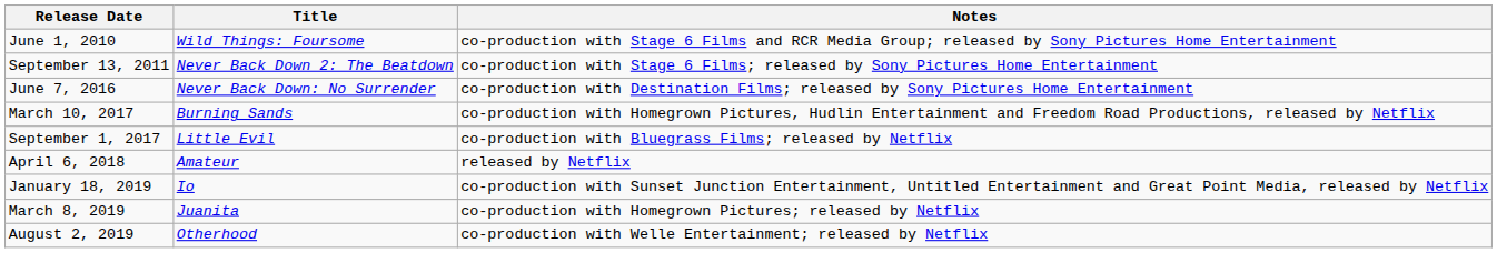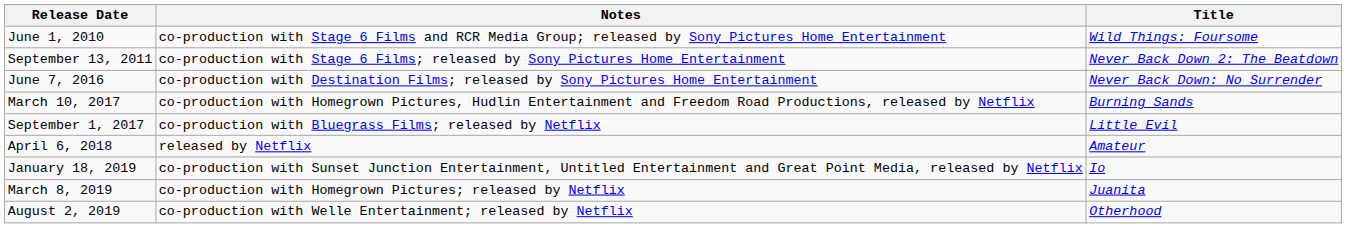columns swapped: Title <-> Notes
